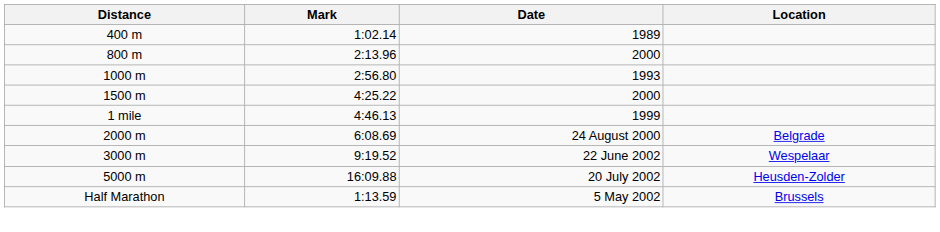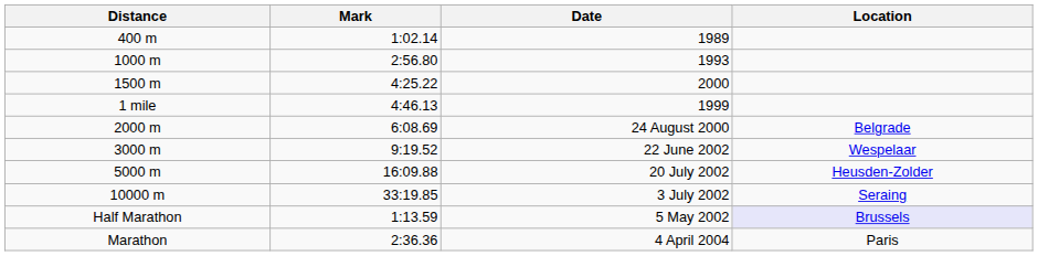- row: 800 m | 2:13.96 | 2000
+ row: 10000 m | 33:19.85 | 3 July 2002 | Seraing
5 May 2002 | Location: no background -> lavender background
+ row: Marathon | 2:36.36 | 4 April 2004 | Paris
